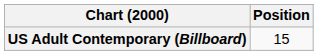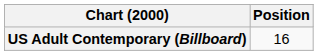US Adult Contemporary (Billboard) | Position: 15 -> 16
